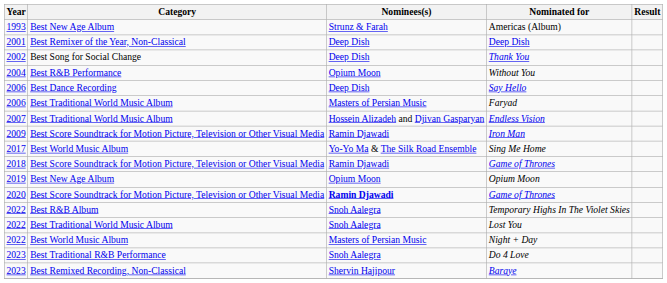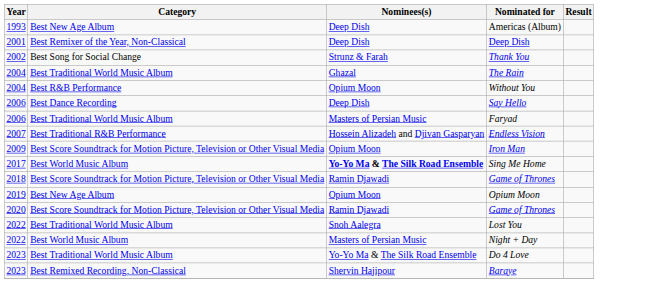Americas (Album) | Nominees(s): Strunz & Farah -> Deep Dish
Thank You | Nominees(s): Deep Dish -> Strunz & Farah
+ row: 2004 | Best Traditional World Music Album | Ghazal | The Rain
Endless Vision | Category: Best Traditional World Music Album -> Best Traditional R&B Performance
Iron Man | Nominees(s): Ramin Djawadi -> Opium Moon
Sing Me Home | Nominees(s): normal -> bold
2020 / Game of Thrones | Nominees(s): bold -> normal
- row: 2022 | Best R&B Album | Snoh Aalegra | Temporary Highs In The Violet Skies
Do 4 Love | Category: Best Traditional R&B Performance -> Best Traditional World Music Album
Do 4 Love | Nominees(s): Snoh Aalegra -> Yo-Yo Ma & The Silk Road Ensemble
